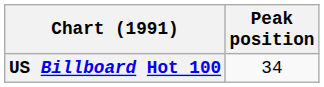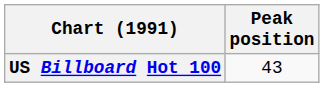US Billboard Hot 100 | Peak position: 34 -> 43
